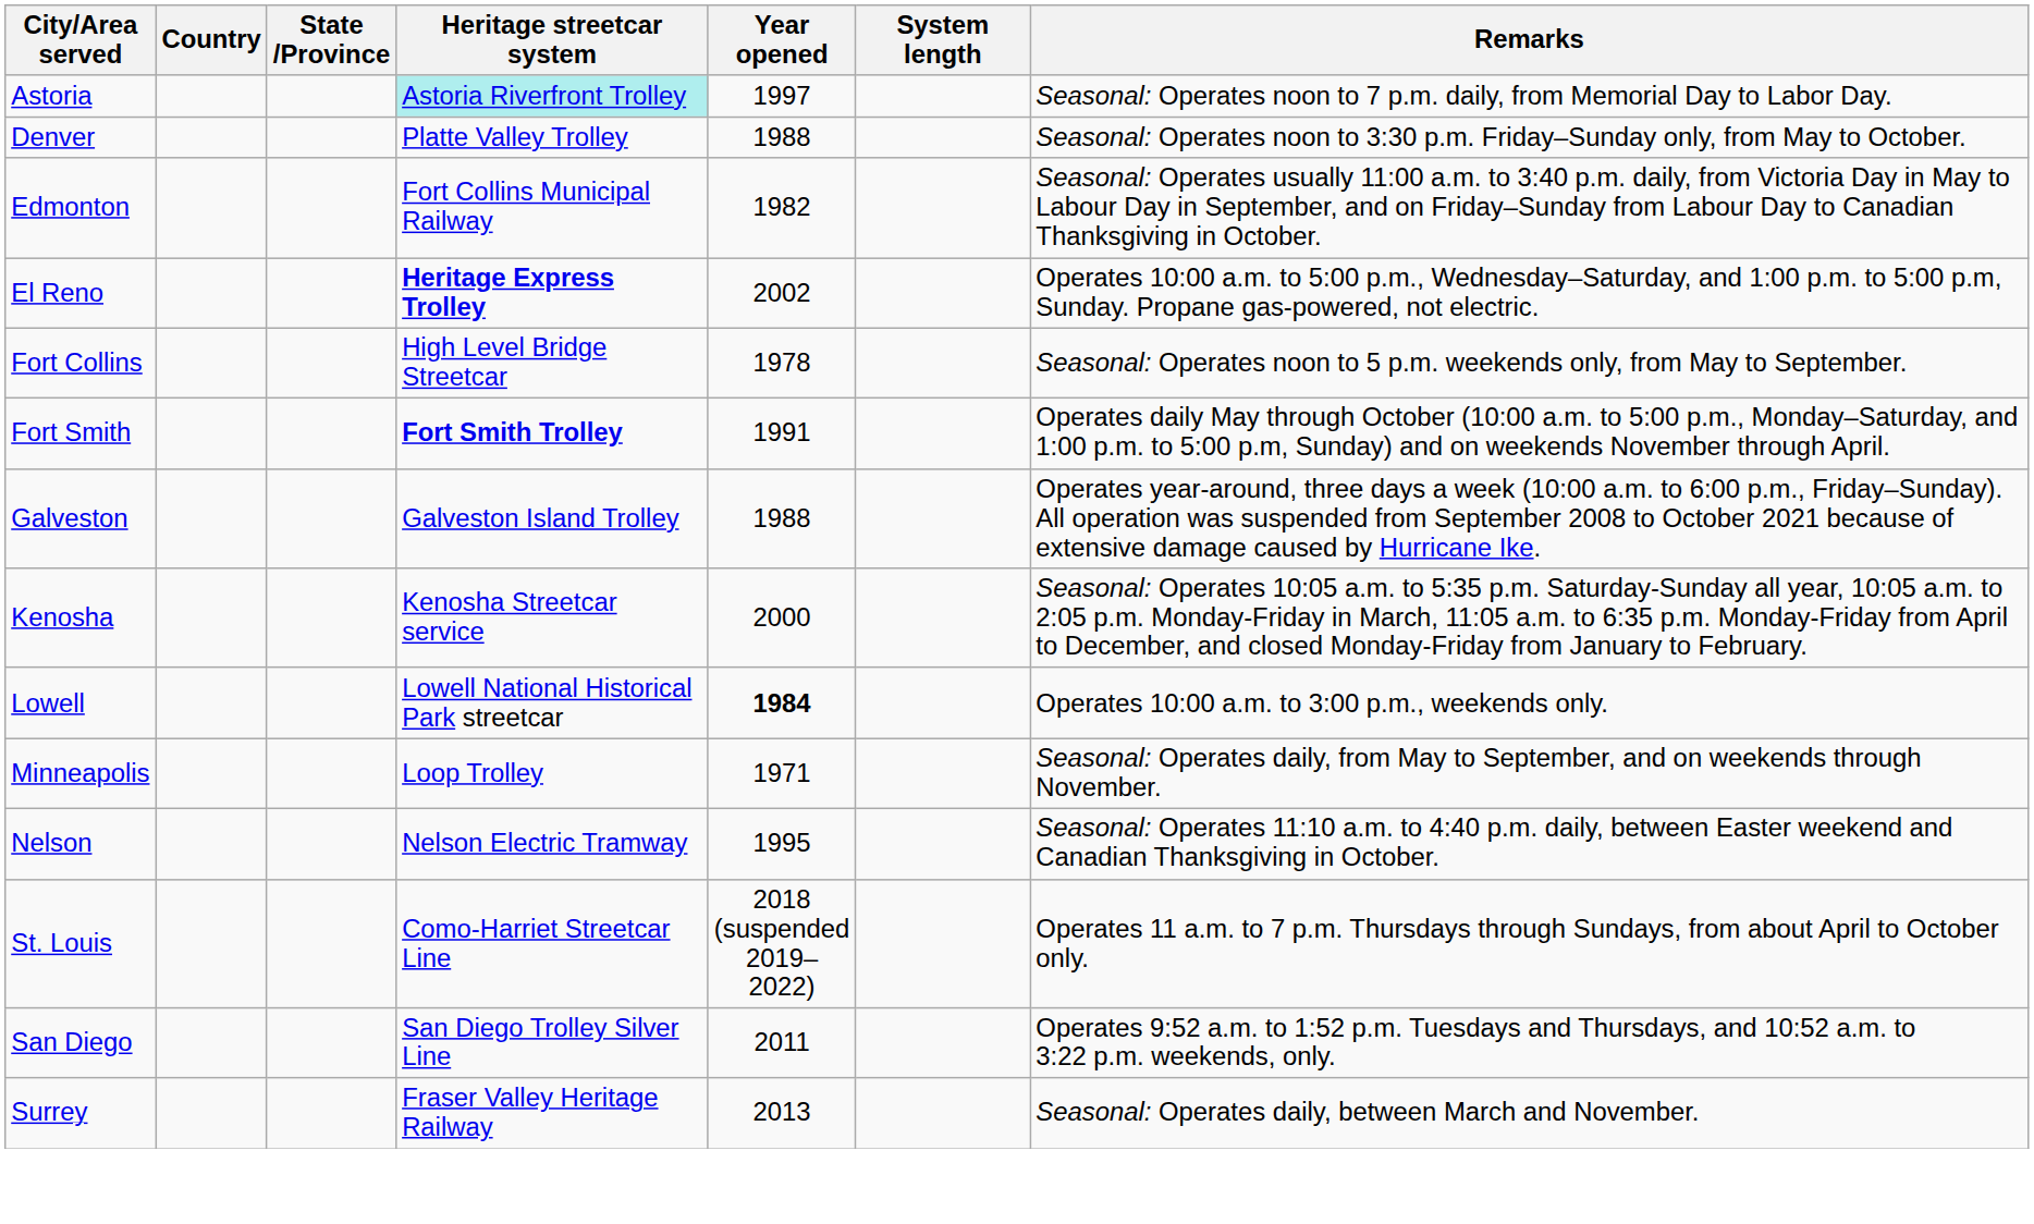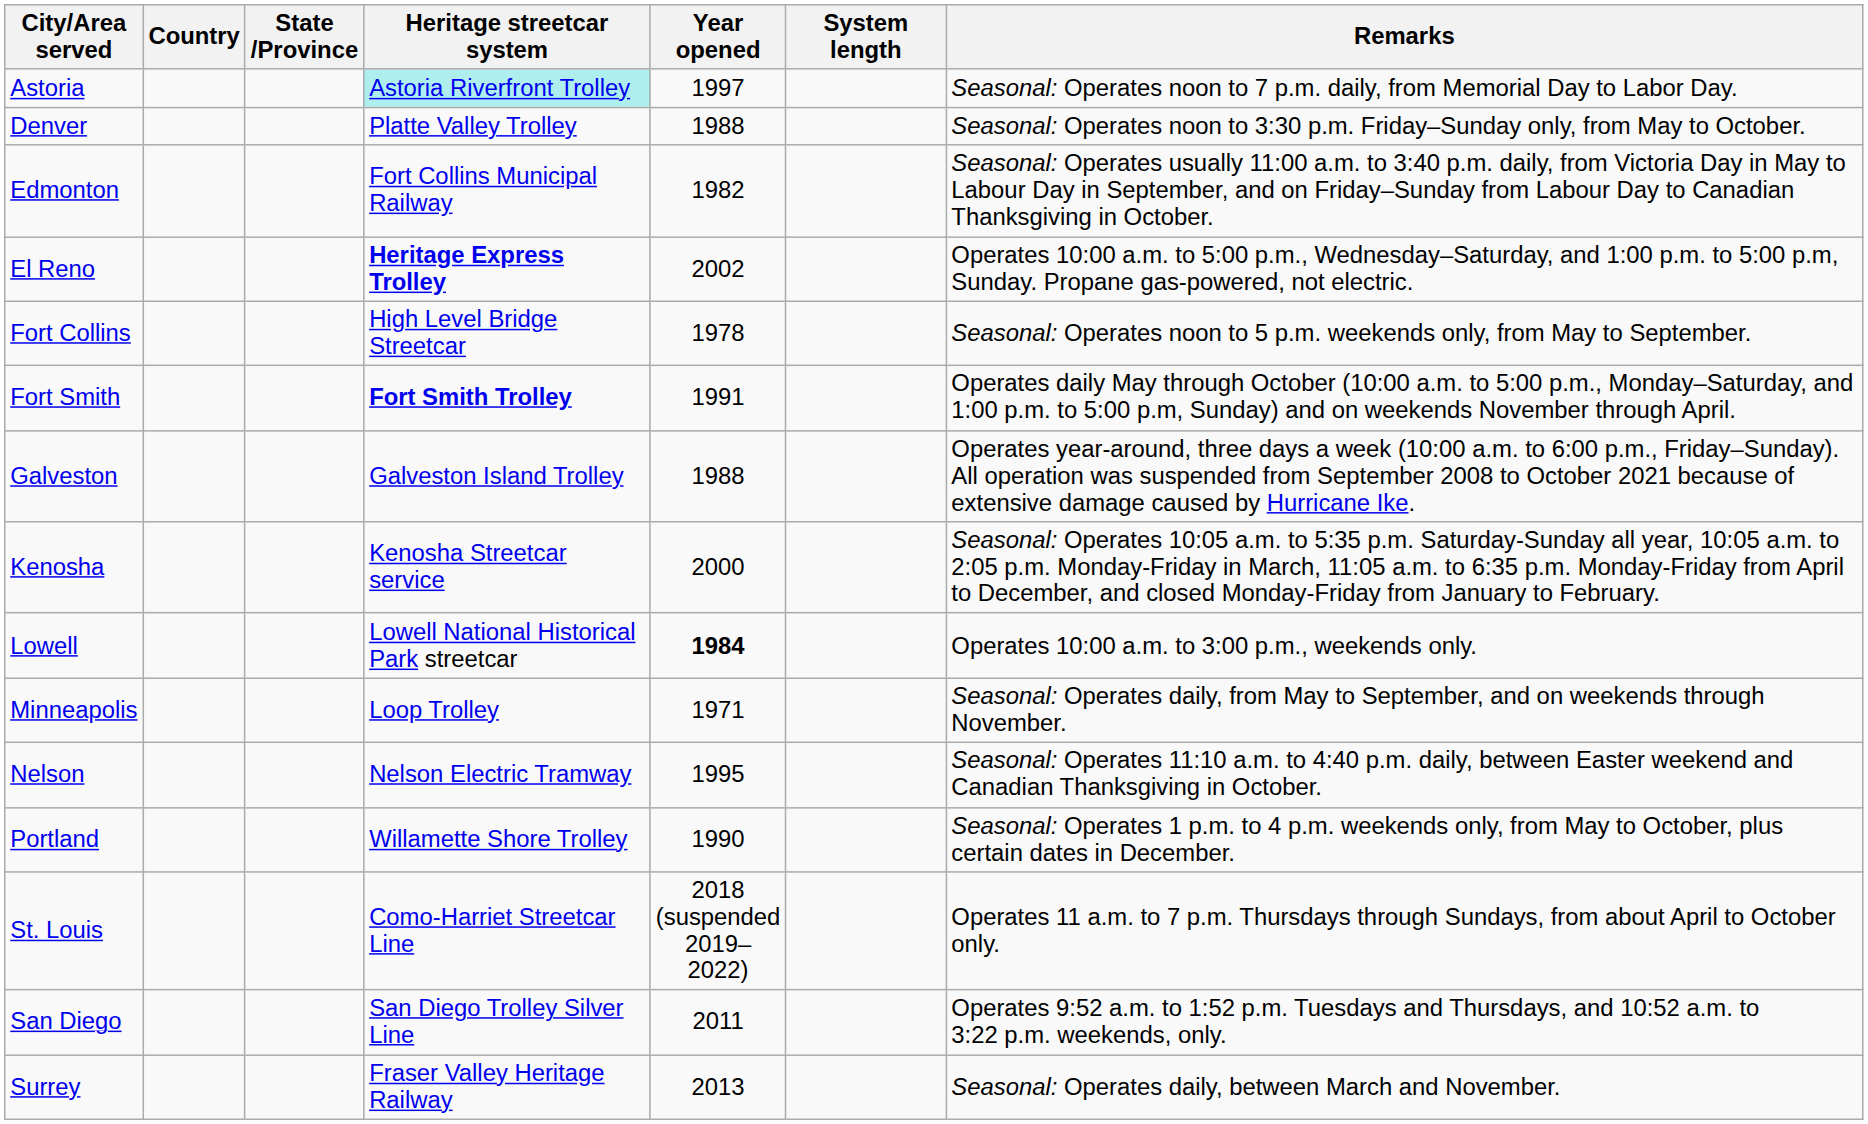+ row: Portland | Willamette Shore Trolley | 1990 | Seasonal: Operates 1 p.m. to 4 p.m. weekends only, from May to October, plus certain dates in December.
